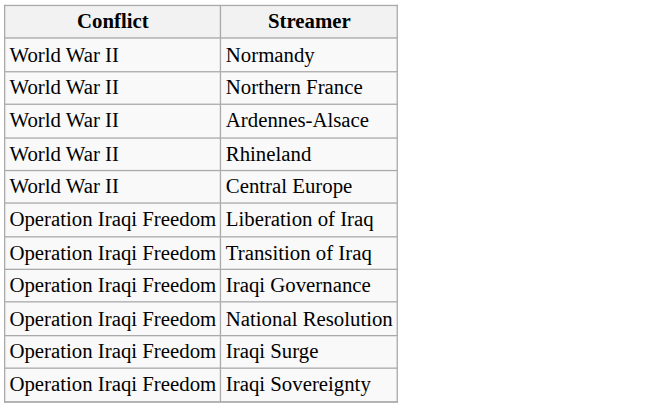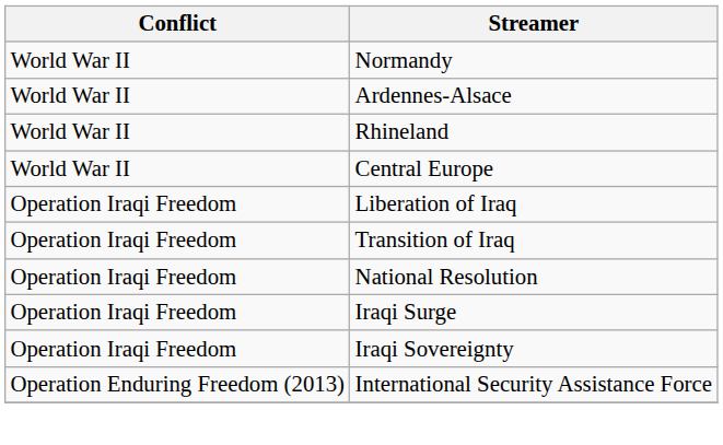- row: World War II | Northern France
- row: Operation Iraqi Freedom | Iraqi Governance
+ row: Operation Enduring Freedom (2013) | International Security Assistance Force
